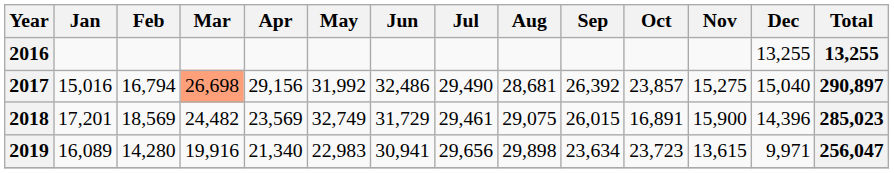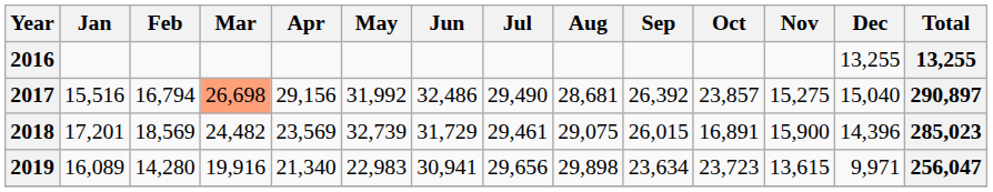2017 | Jan: 15,016 -> 15,516
2018 | May: 32,749 -> 32,739
